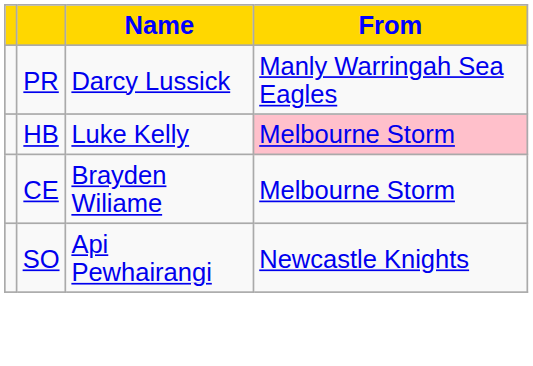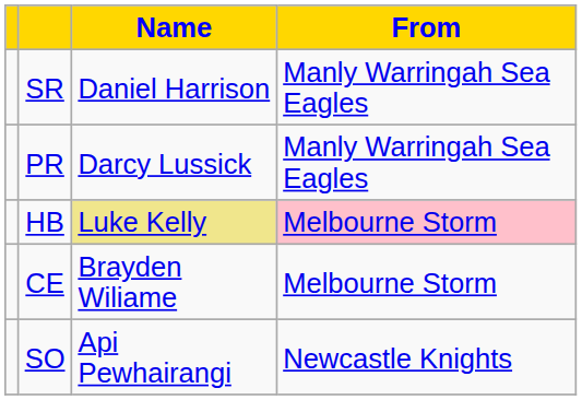+ row: SR | Daniel Harrison | Manly Warringah Sea Eagles
HB | Name: no background -> khaki background
